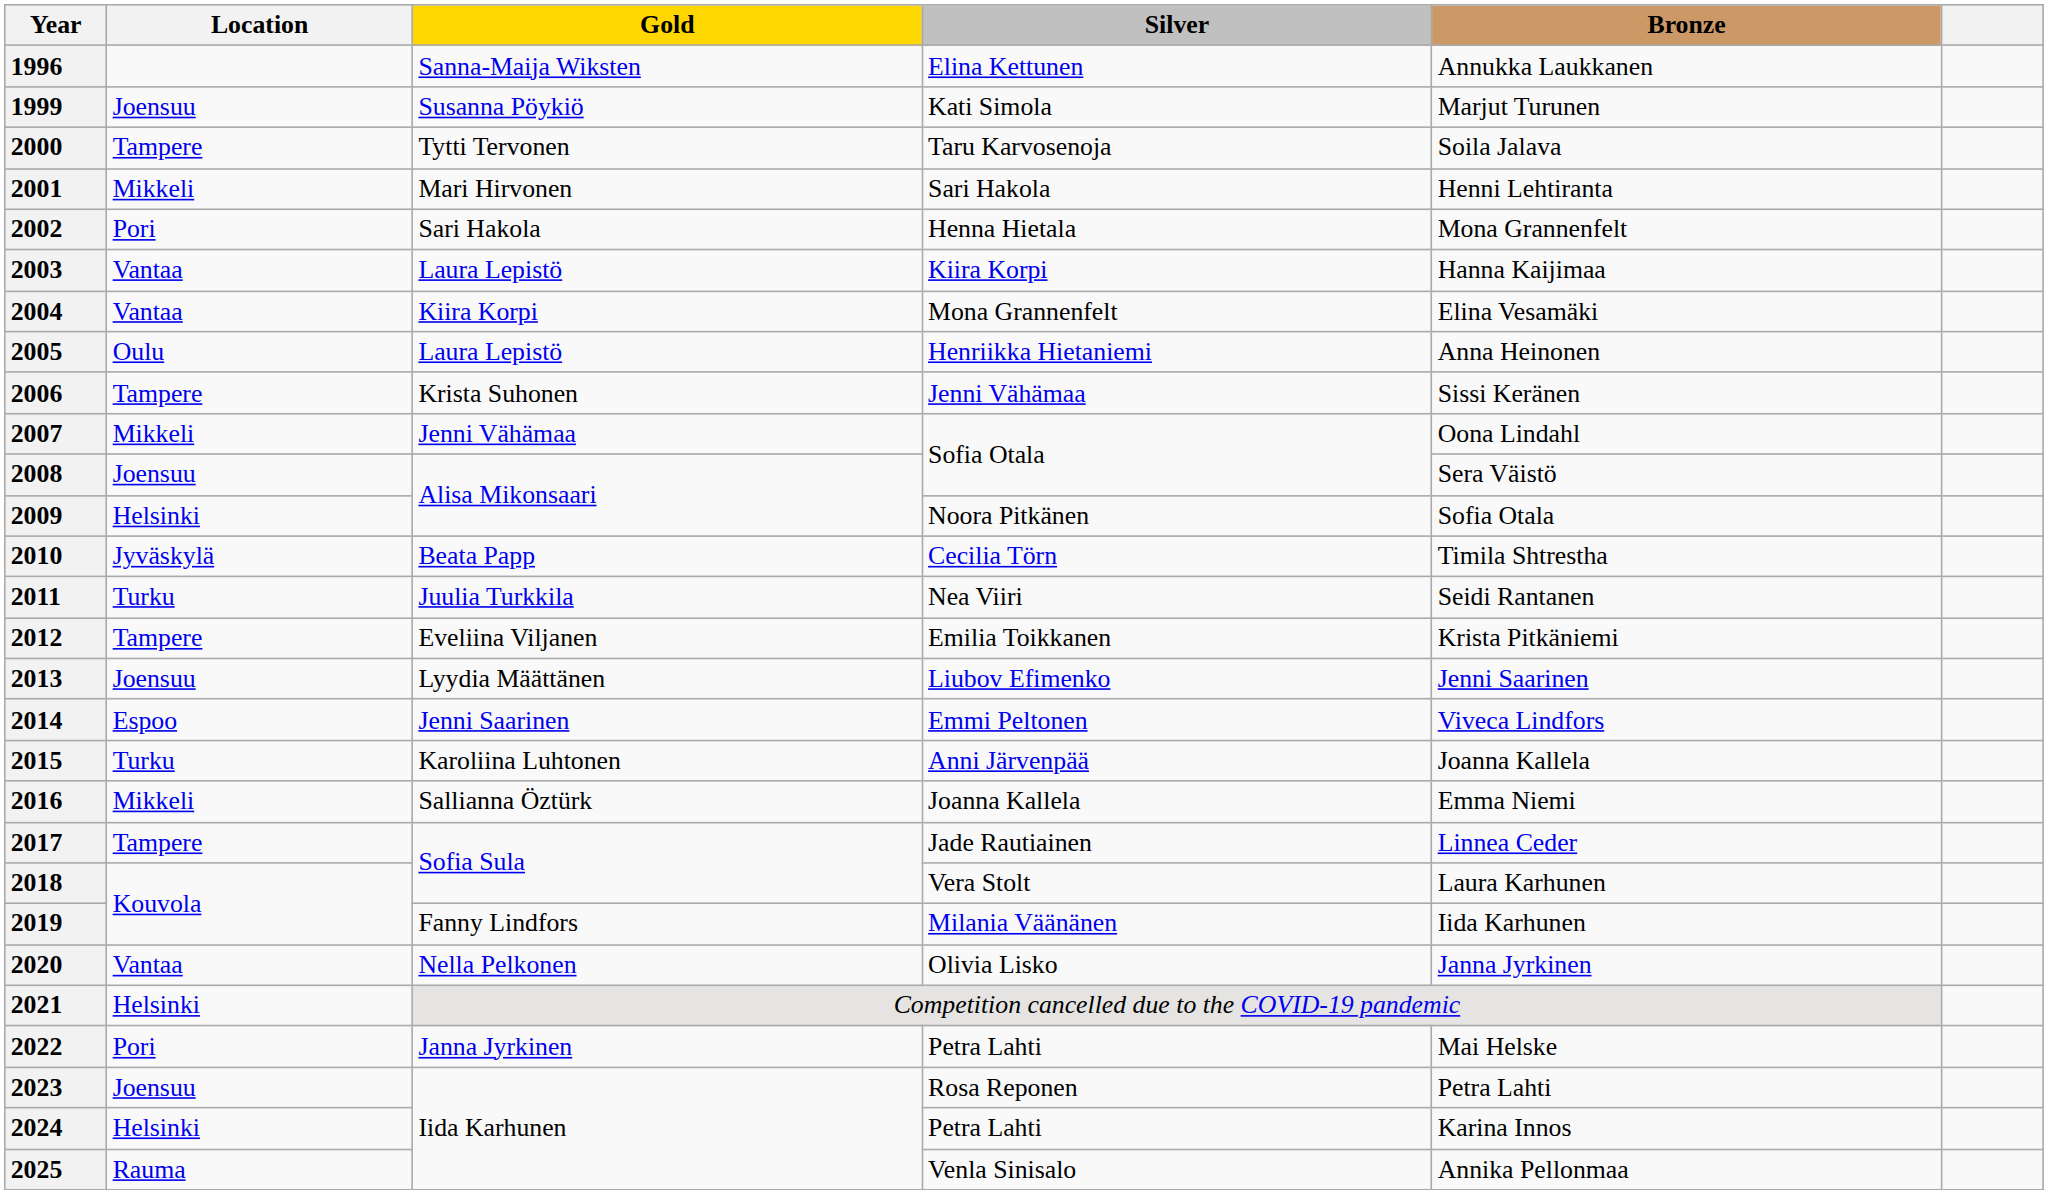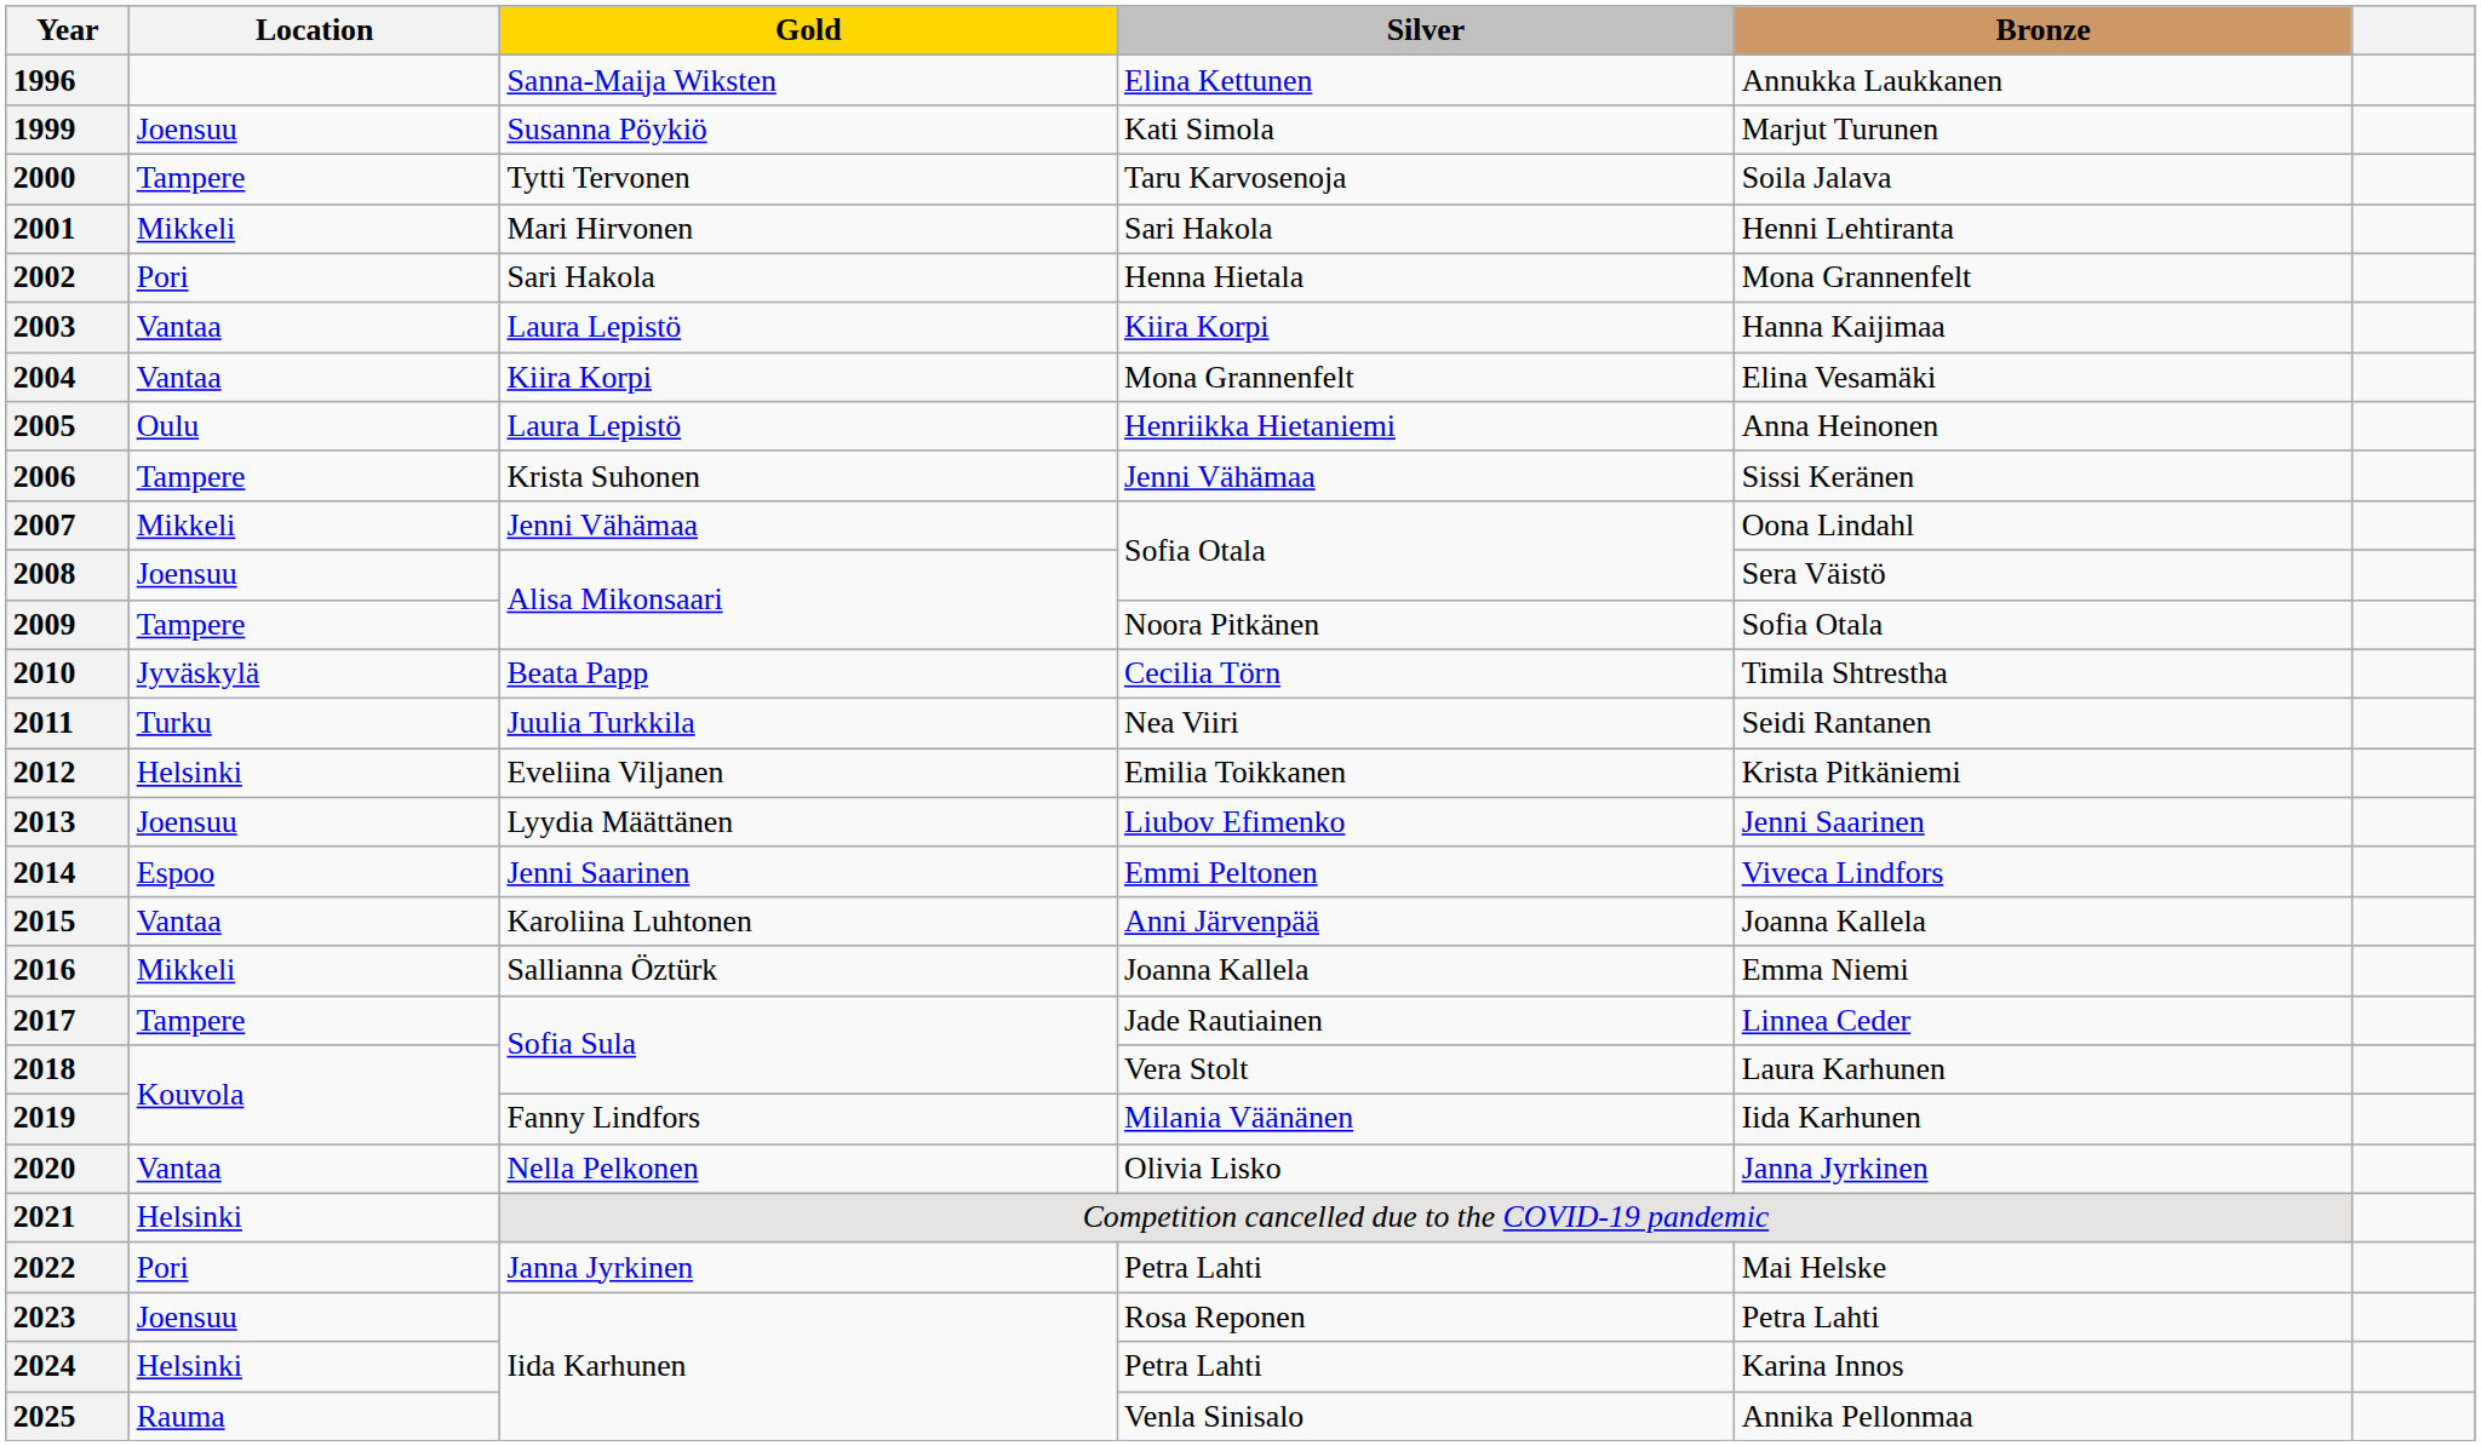2009 | Location: Helsinki -> Tampere
2012 | Location: Tampere -> Helsinki
2015 | Location: Turku -> Vantaa
